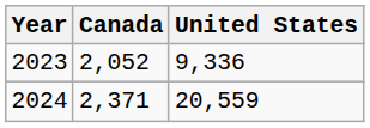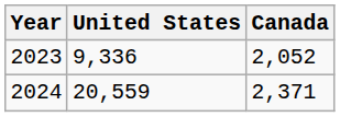columns swapped: United States <-> Canada
